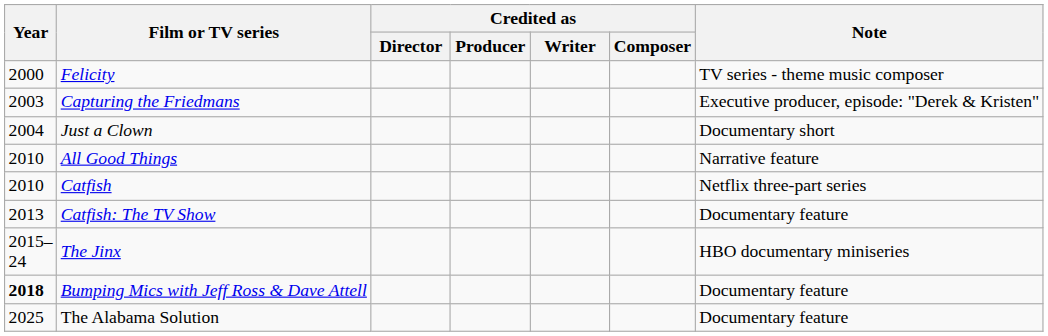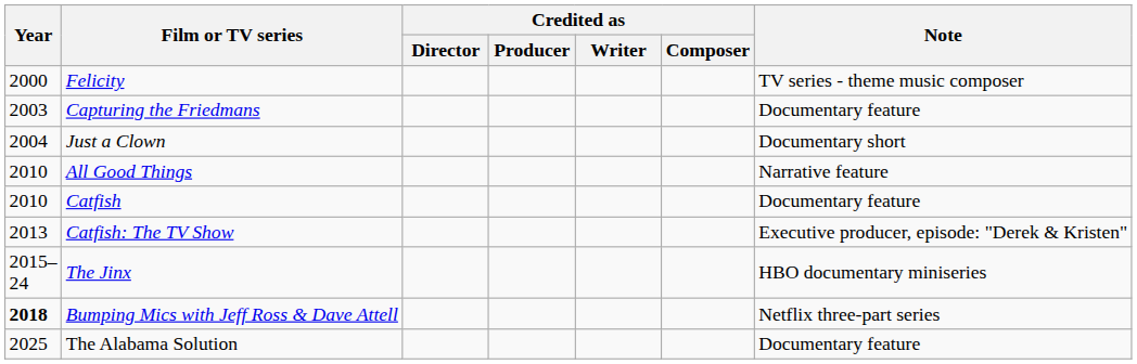Capturing the Friedmans | Note: Executive producer, episode: "Derek & Kristen" -> Documentary feature
Catfish | Note: Netflix three-part series -> Documentary feature
Catfish: The TV Show | Note: Documentary feature -> Executive producer, episode: "Derek & Kristen"
Bumping Mics with Jeff Ross & Dave Attell | Note: Documentary feature -> Netflix three-part series
